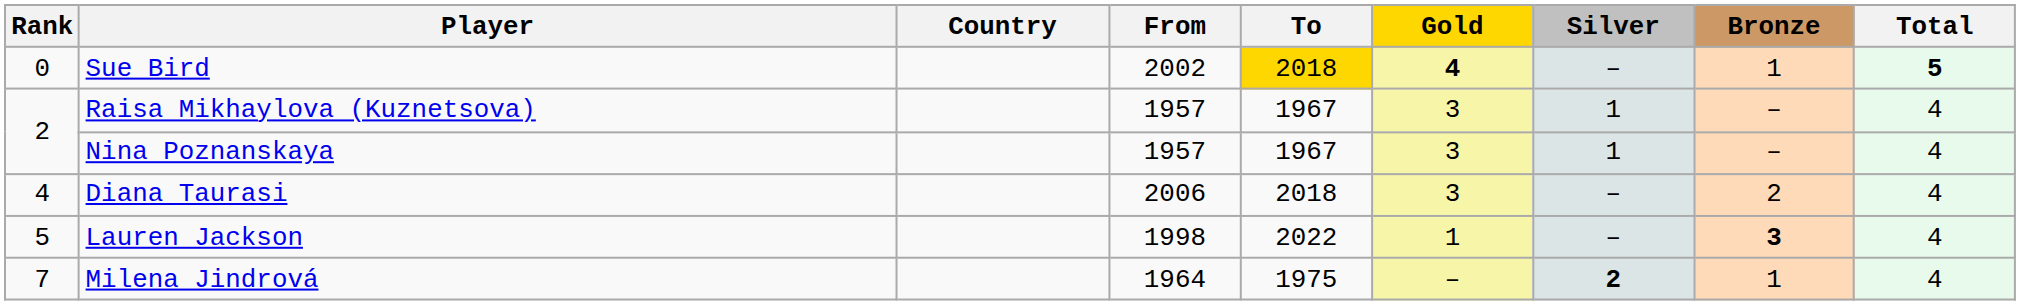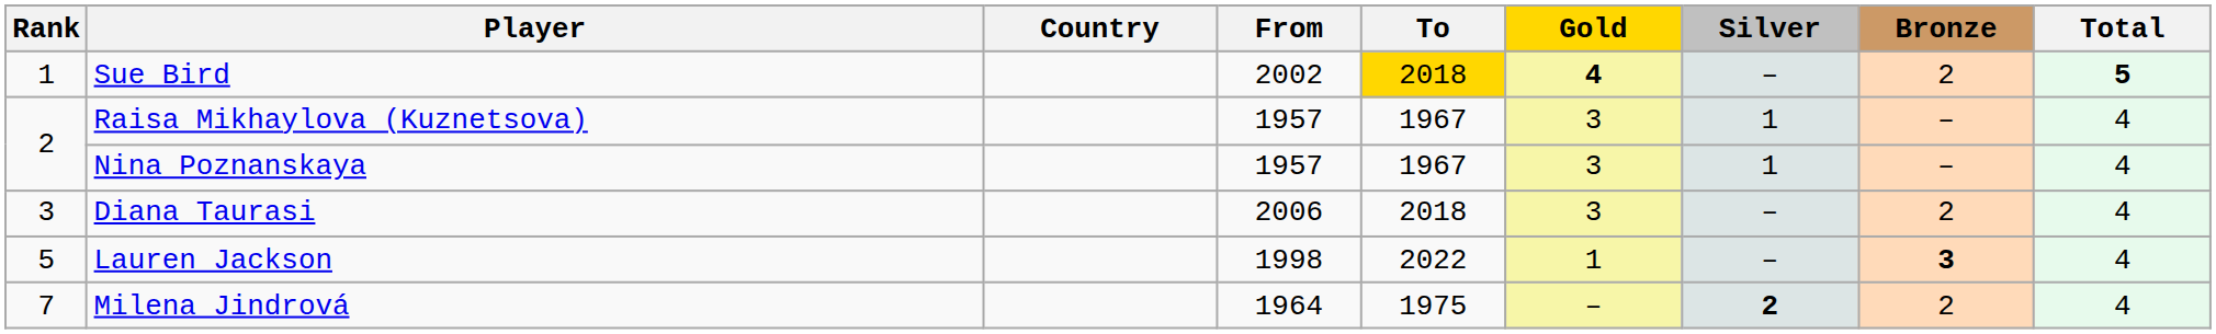Sue Bird | Rank: 0 -> 1
Sue Bird | Bronze: 1 -> 2
Diana Taurasi | Rank: 4 -> 3
Milena Jindrová | Bronze: 1 -> 2
